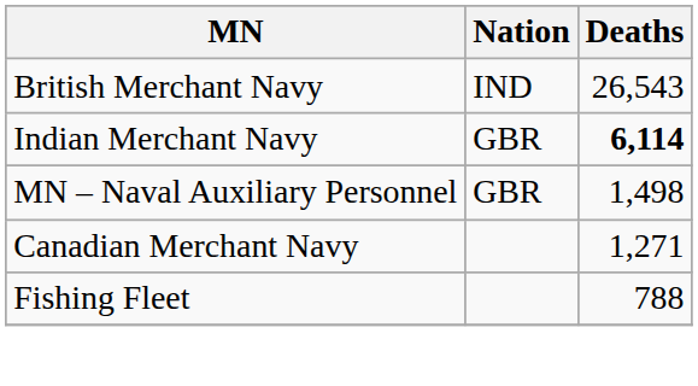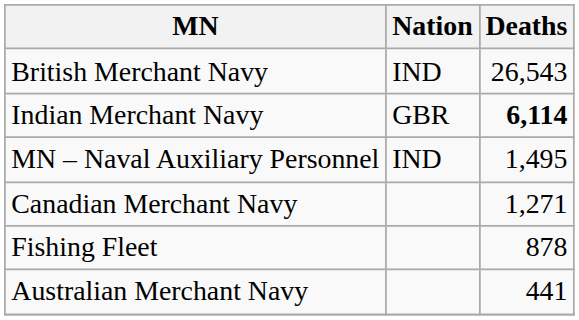MN – Naval Auxiliary Personnel | Nation: GBR -> IND
MN – Naval Auxiliary Personnel | Deaths: 1,498 -> 1,495
Fishing Fleet | Deaths: 788 -> 878
+ row: Australian Merchant Navy | 441
